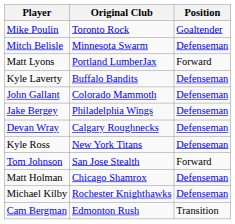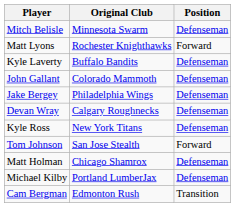- row: Mike Poulin | Toronto Rock | Goaltender
Matt Lyons | Original Club: Portland LumberJax -> Rochester Knighthawks
Michael Kilby | Original Club: Rochester Knighthawks -> Portland LumberJax
